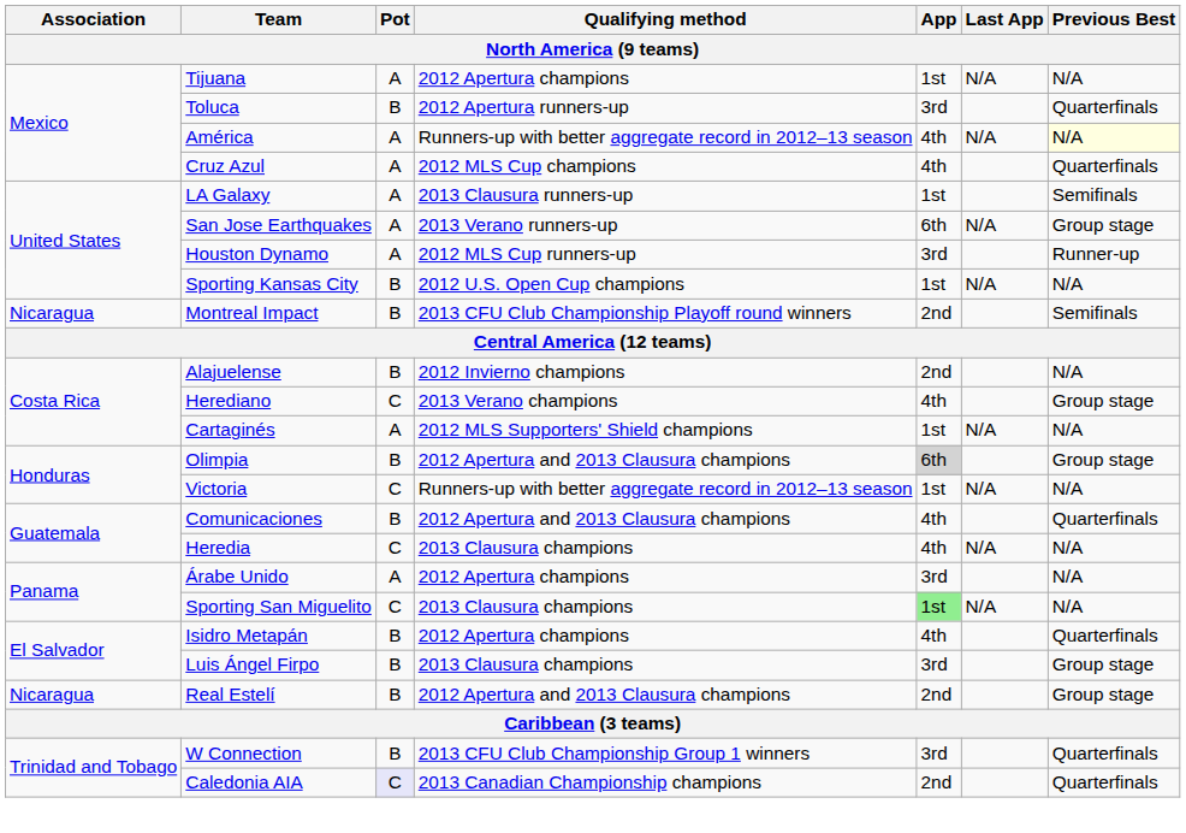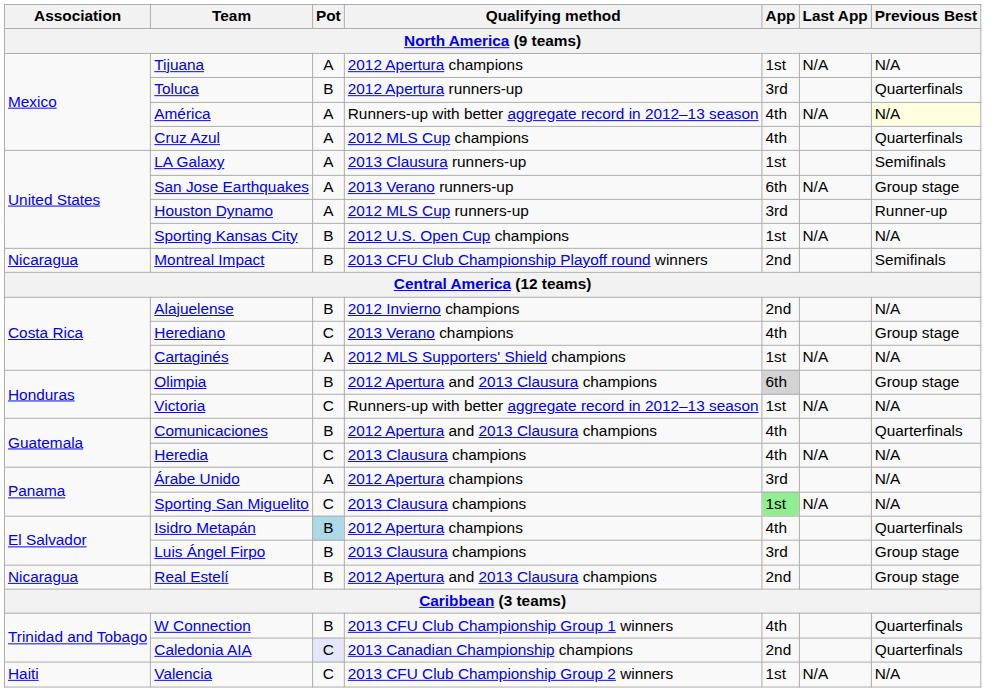Isidro Metapán | Pot: no background -> lightblue background
W Connection | App: 3rd -> 4th
+ row: Haiti | Valencia | C | 2013 CFU Club Championship Group 2 winners | 1st | N/A | N/A
